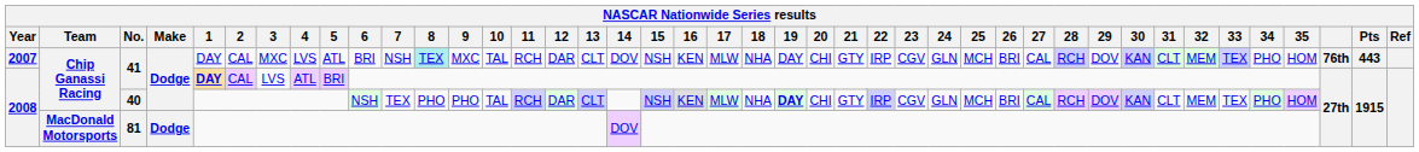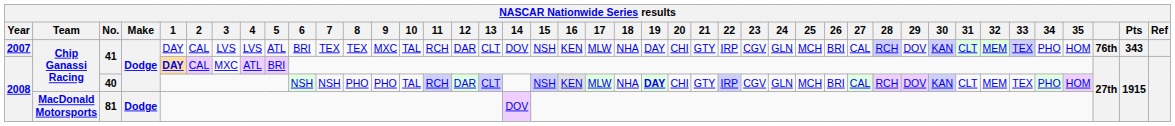2007 / 41 | 3: MXC -> LVS
2007 / 41 | 7: NSH -> TEX
2007 / 41 | 8: paleturquoise background -> no background
2007 / 41 | Pts: 443 -> 343
2008 / 41 | 3: LVS -> MXC
40 | 7: TEX -> NSH
